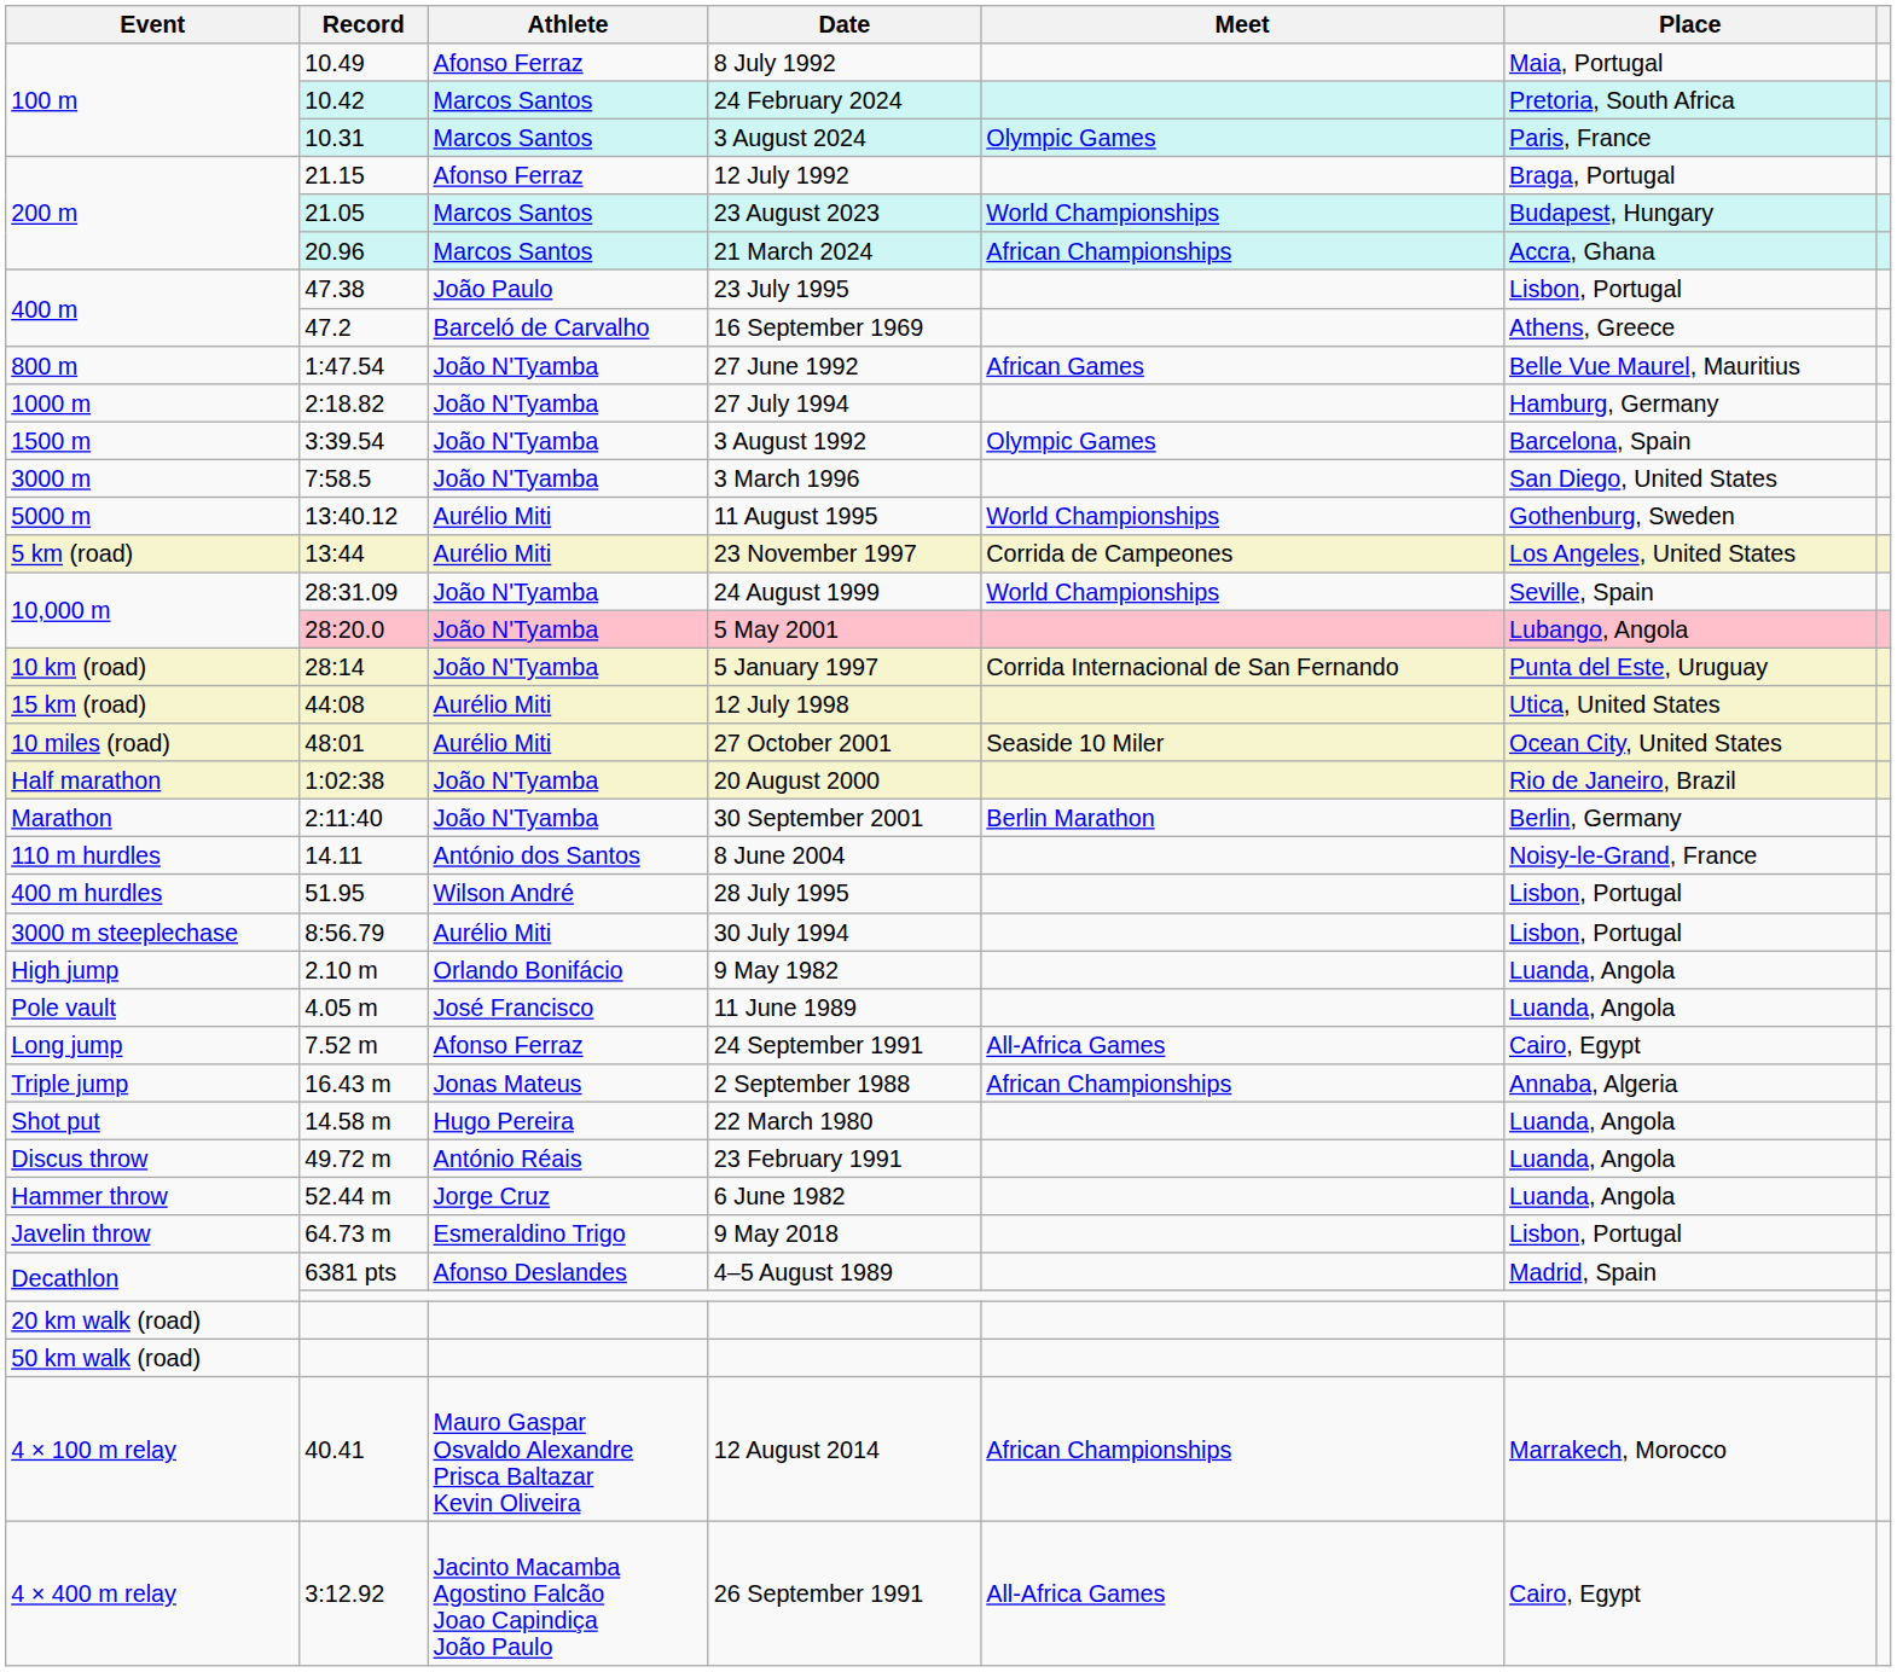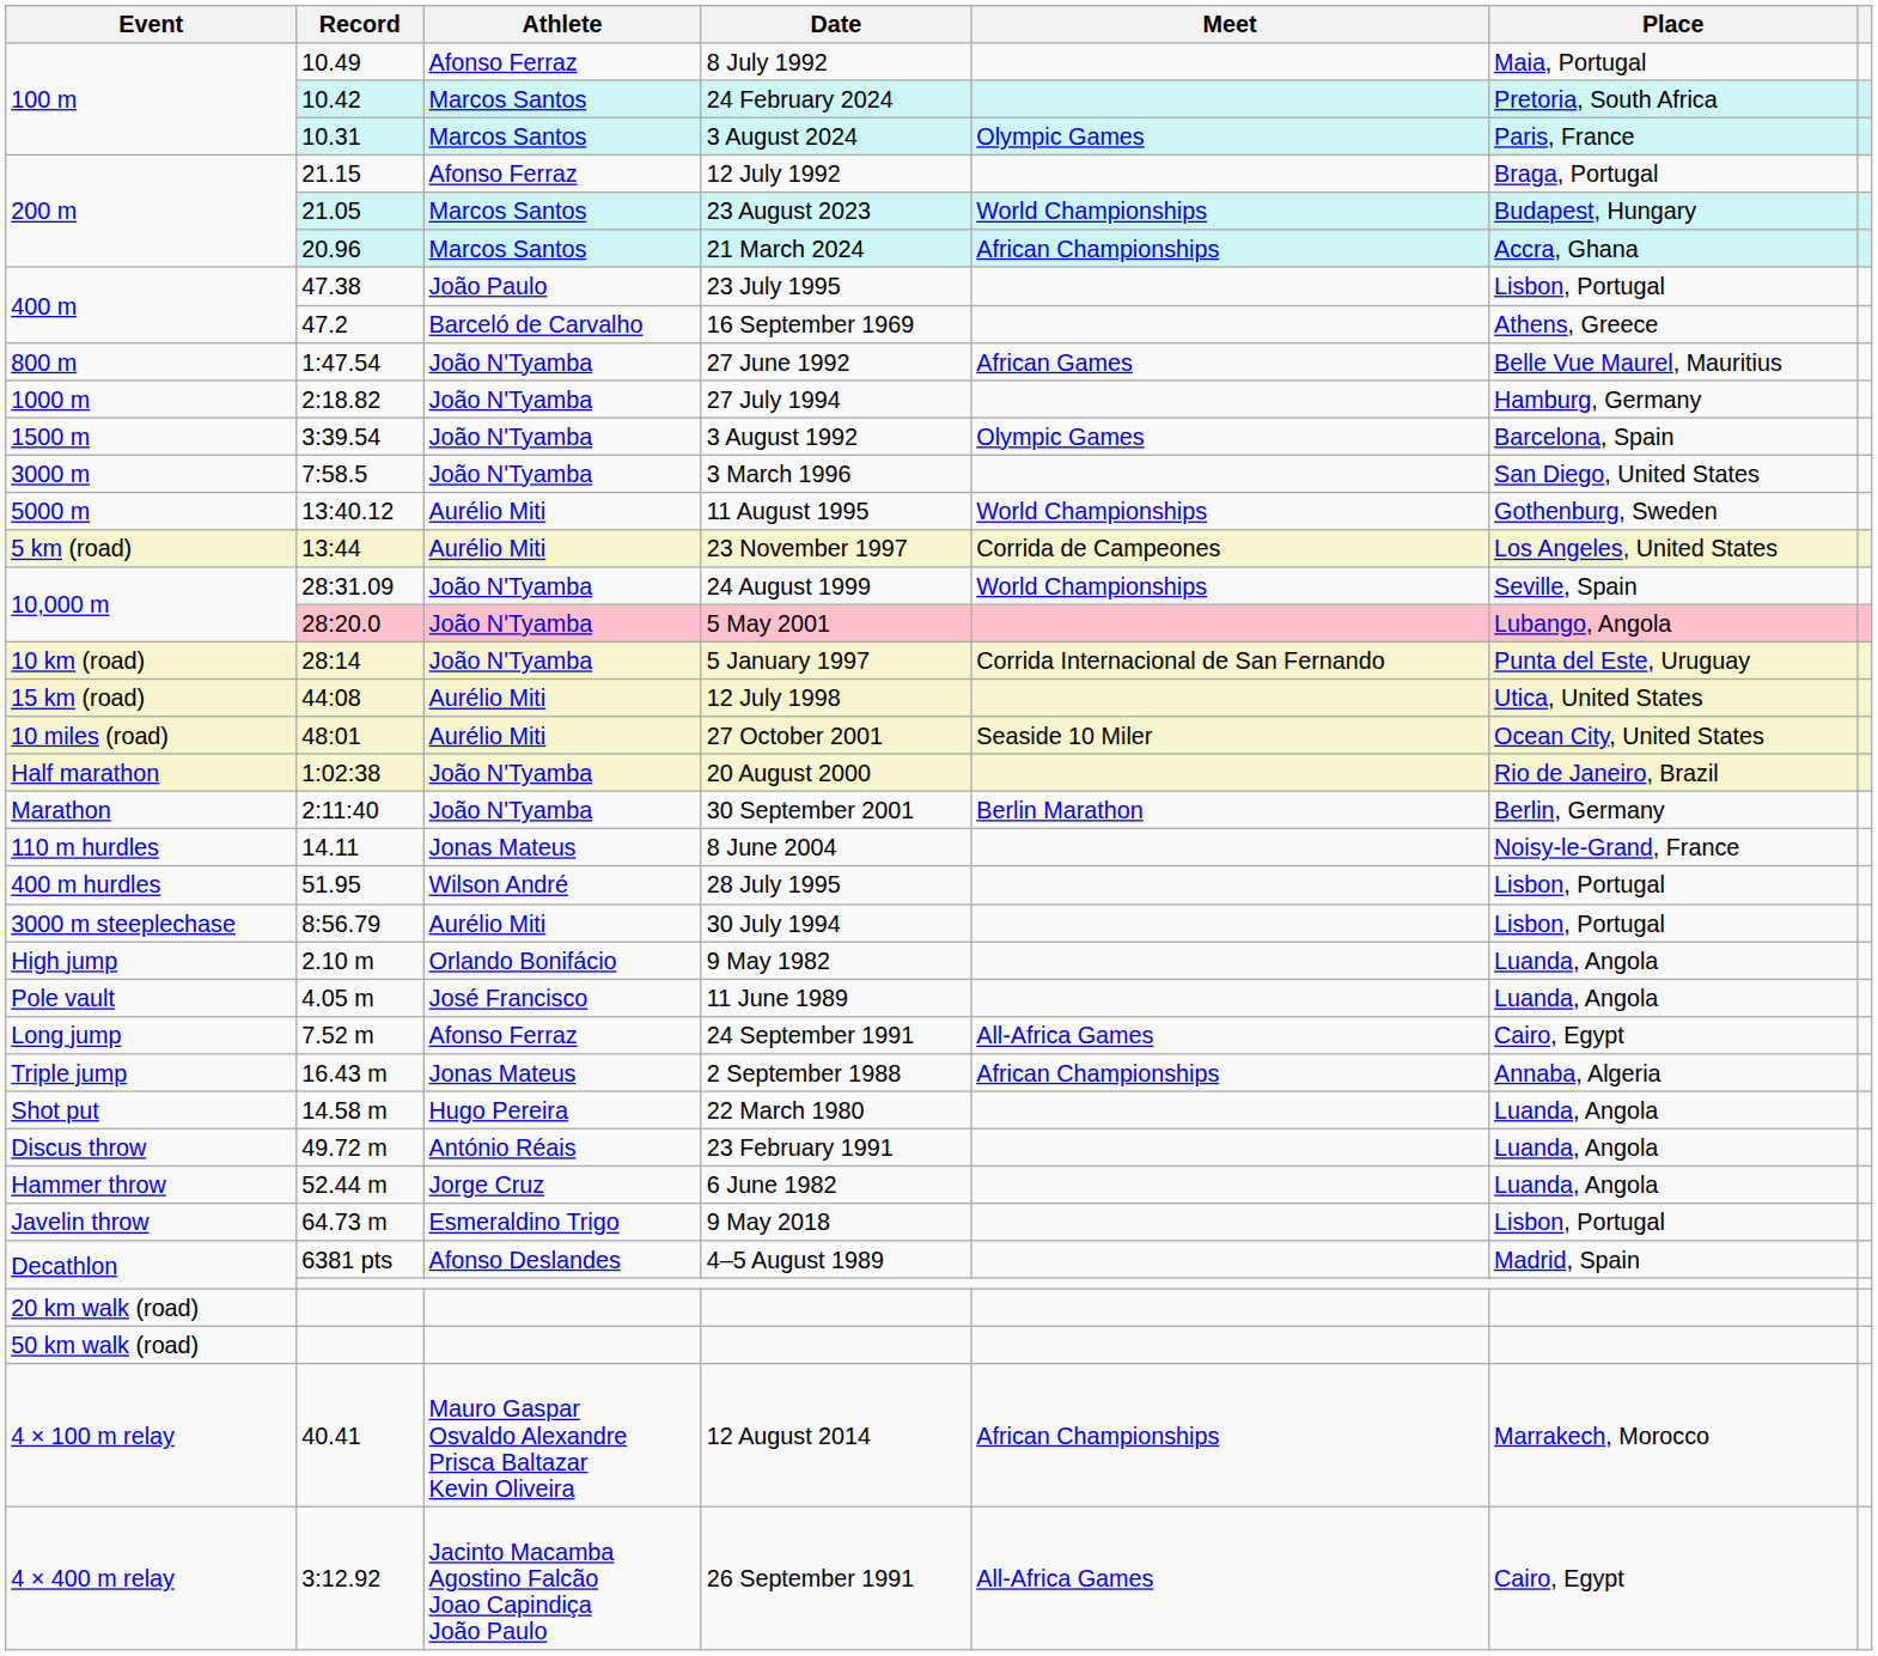8 June 2004 | Athlete: António dos Santos -> Jonas Mateus
